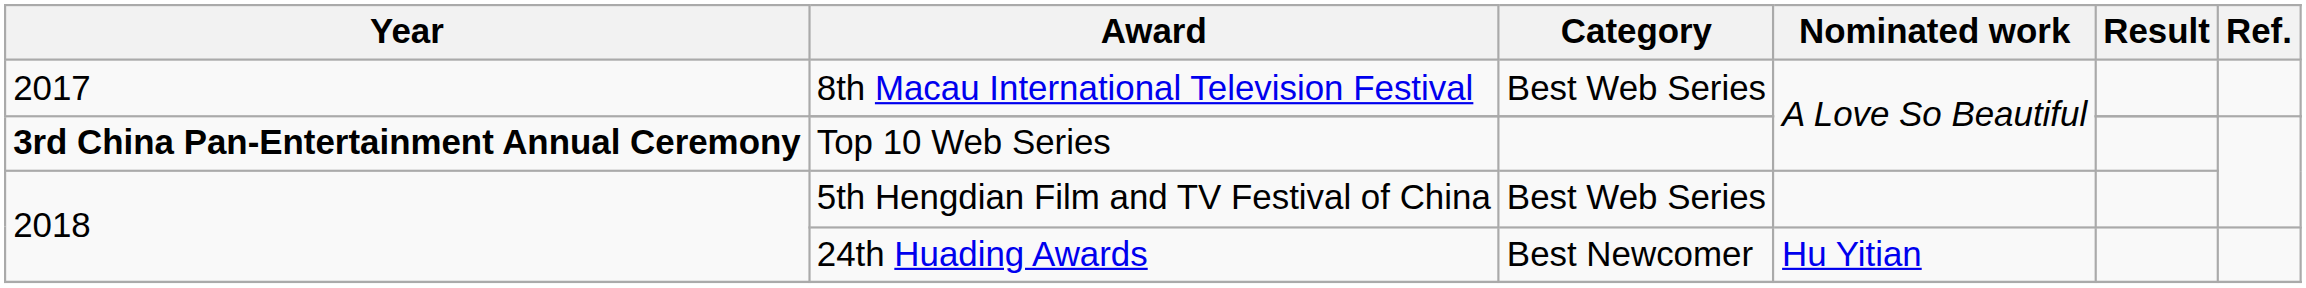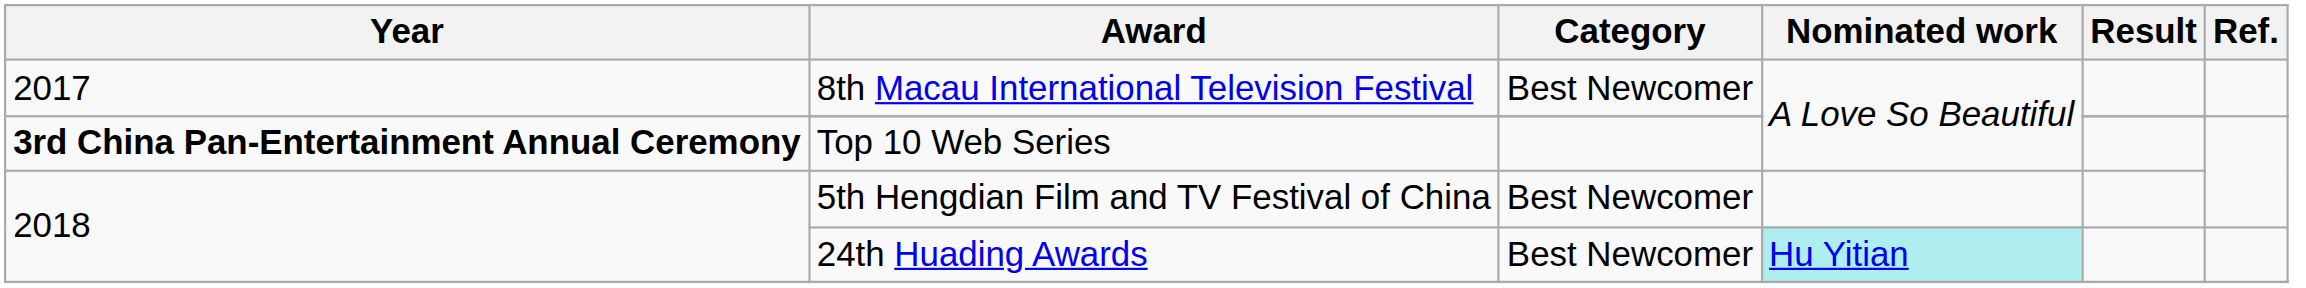8th Macau International Television Festival | Category: Best Web Series -> Best Newcomer
5th Hengdian Film and TV Festival of China | Category: Best Web Series -> Best Newcomer
24th Huading Awards | Nominated work: no background -> paleturquoise background
